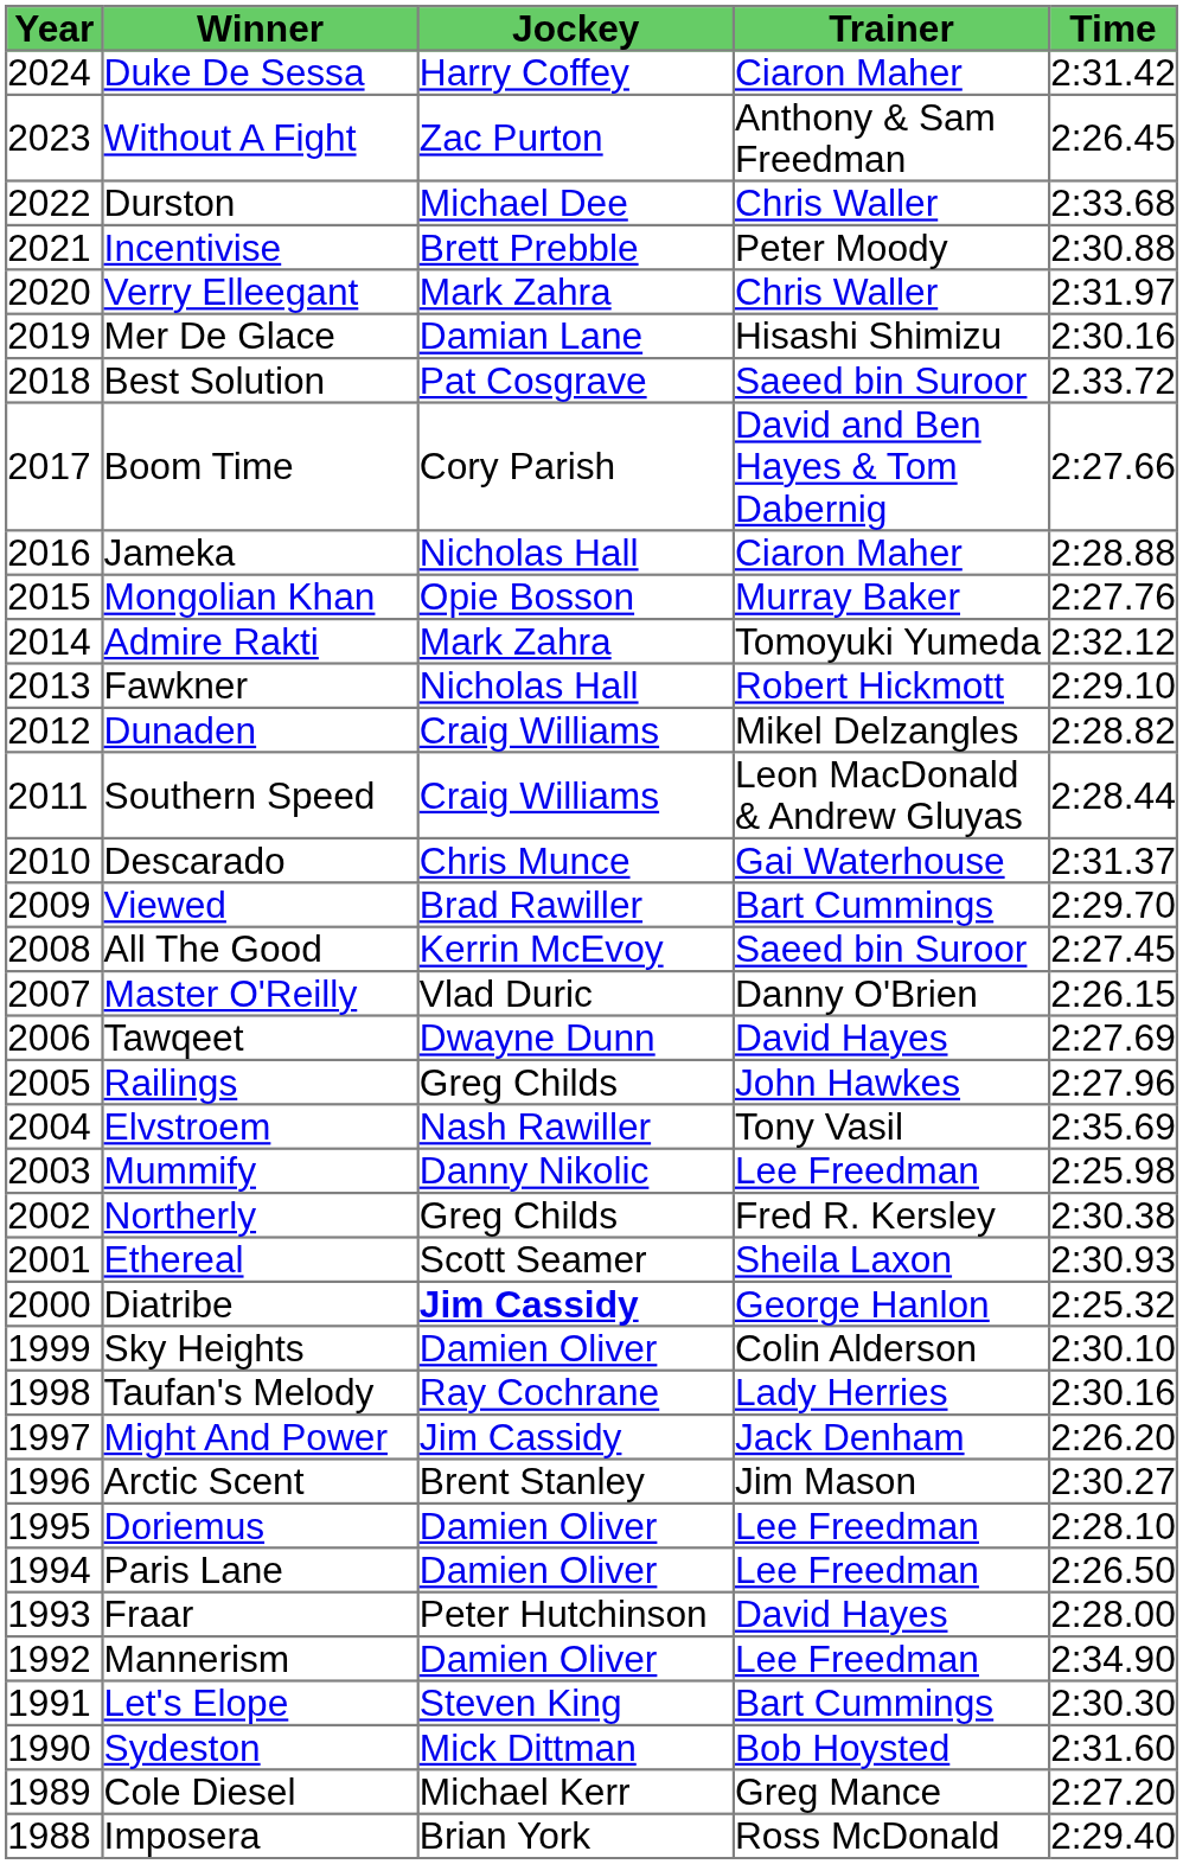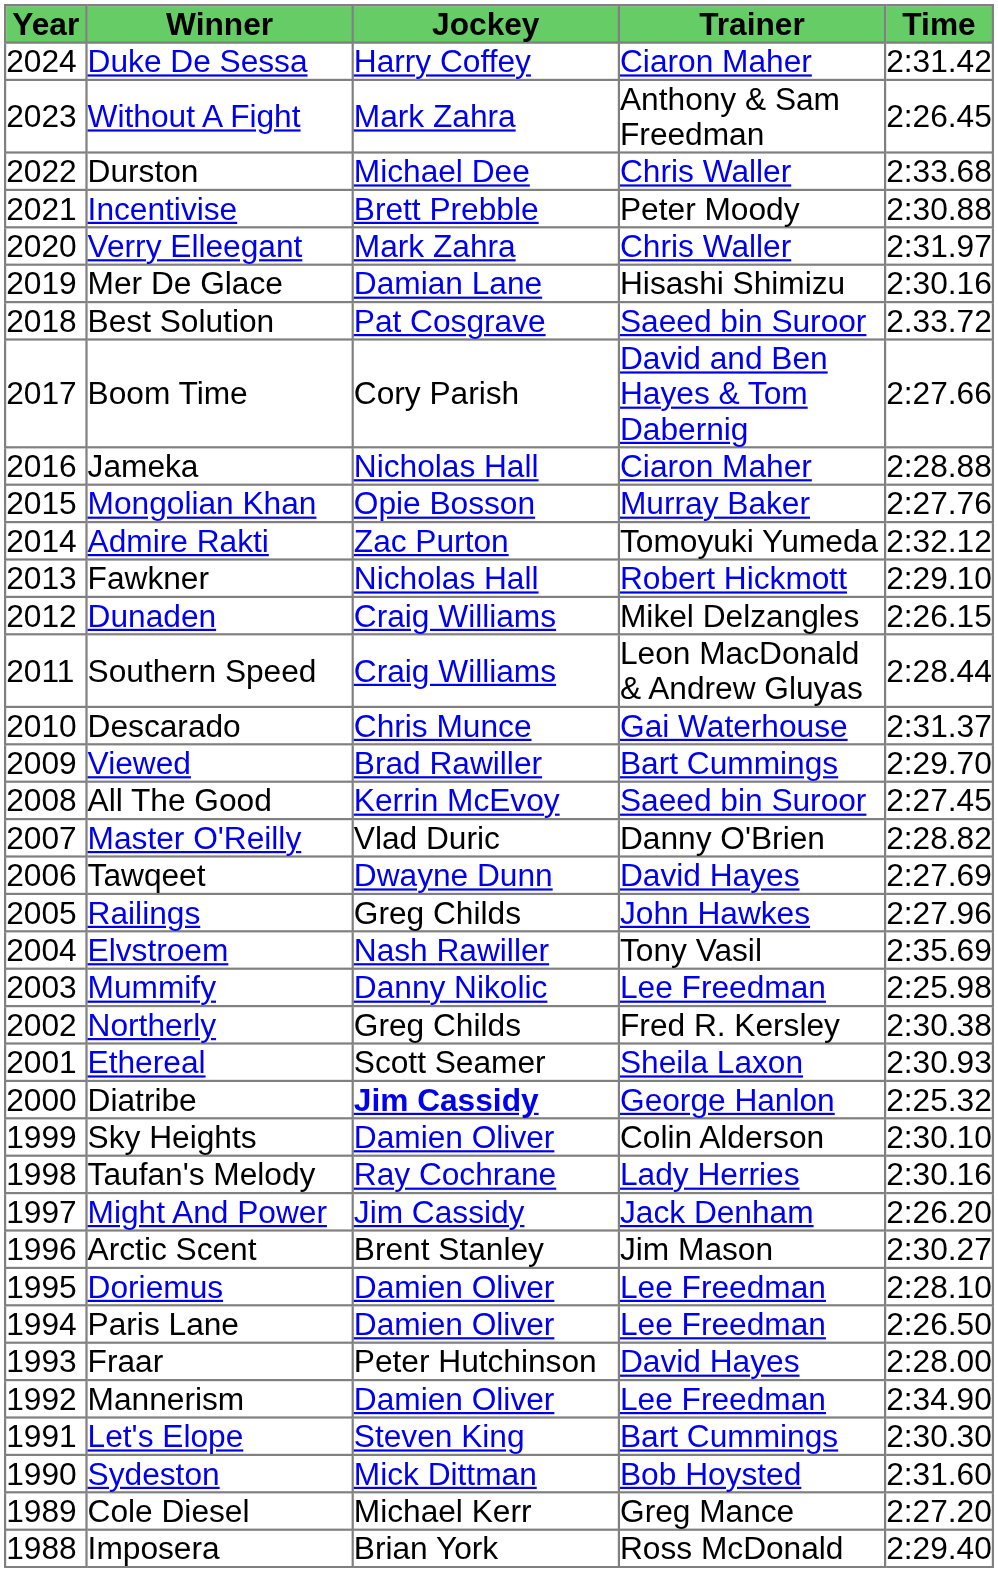Without A Fight | Jockey: Zac Purton -> Mark Zahra
Admire Rakti | Jockey: Mark Zahra -> Zac Purton
Dunaden | Time: 2:28.82 -> 2:26.15
Master O'Reilly | Time: 2:26.15 -> 2:28.82
